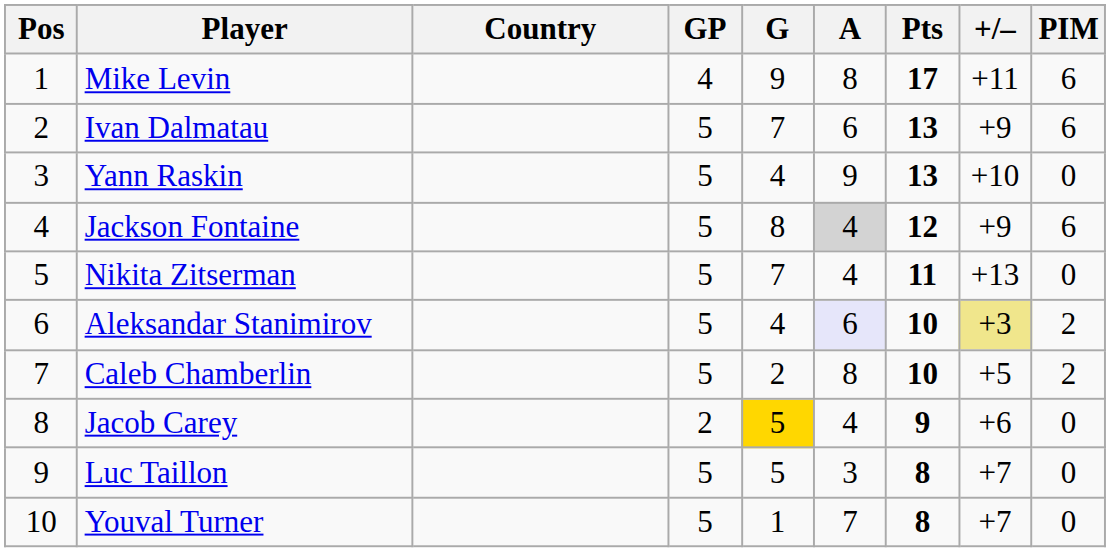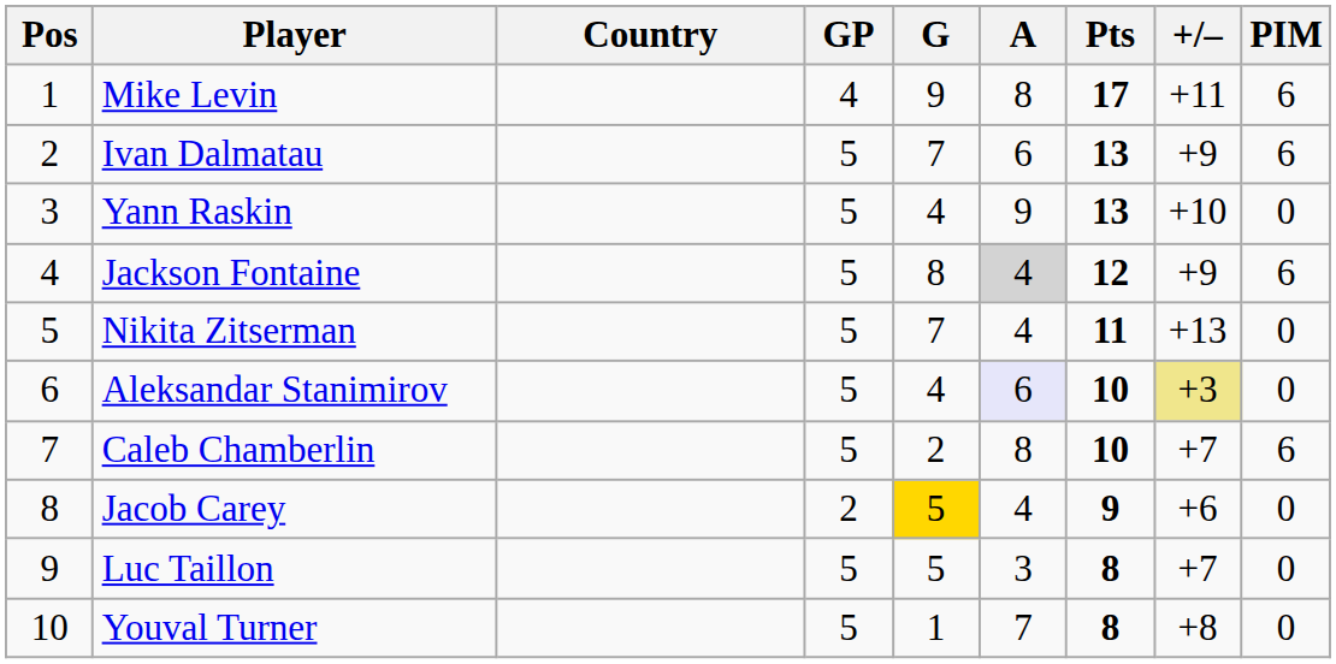Aleksandar Stanimirov | PIM: 2 -> 0
Caleb Chamberlin | +/–: +5 -> +7
Caleb Chamberlin | PIM: 2 -> 6
Youval Turner | +/–: +7 -> +8
